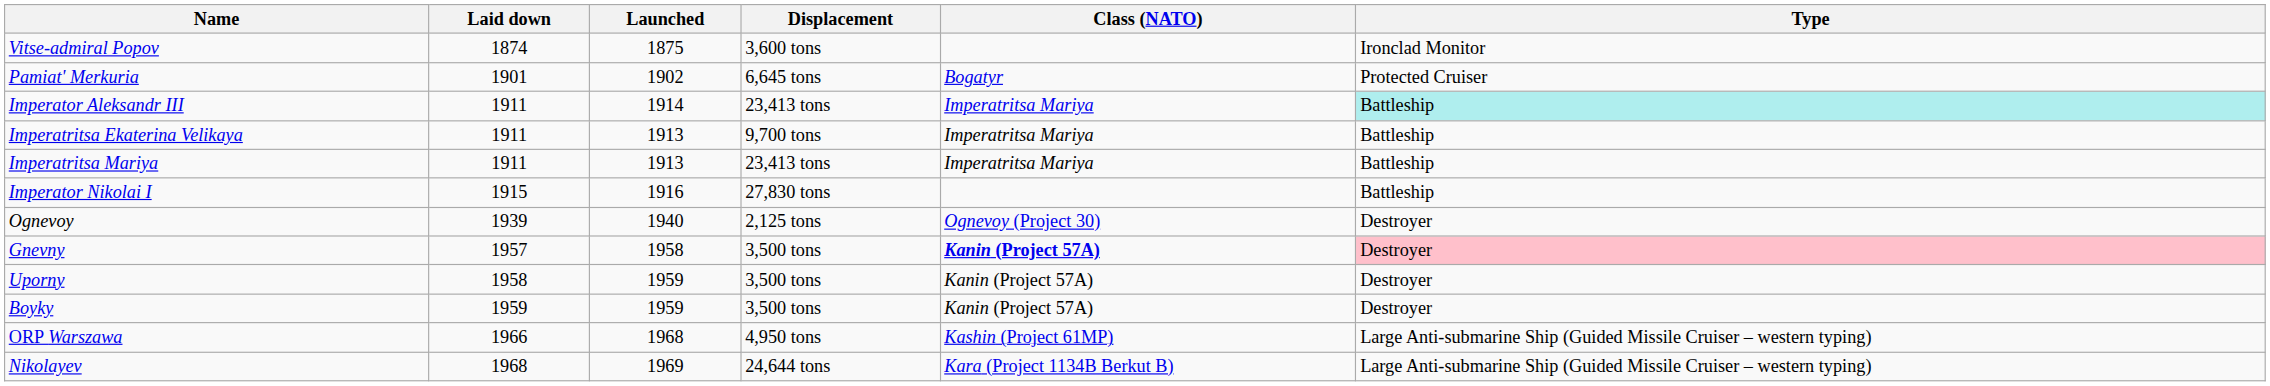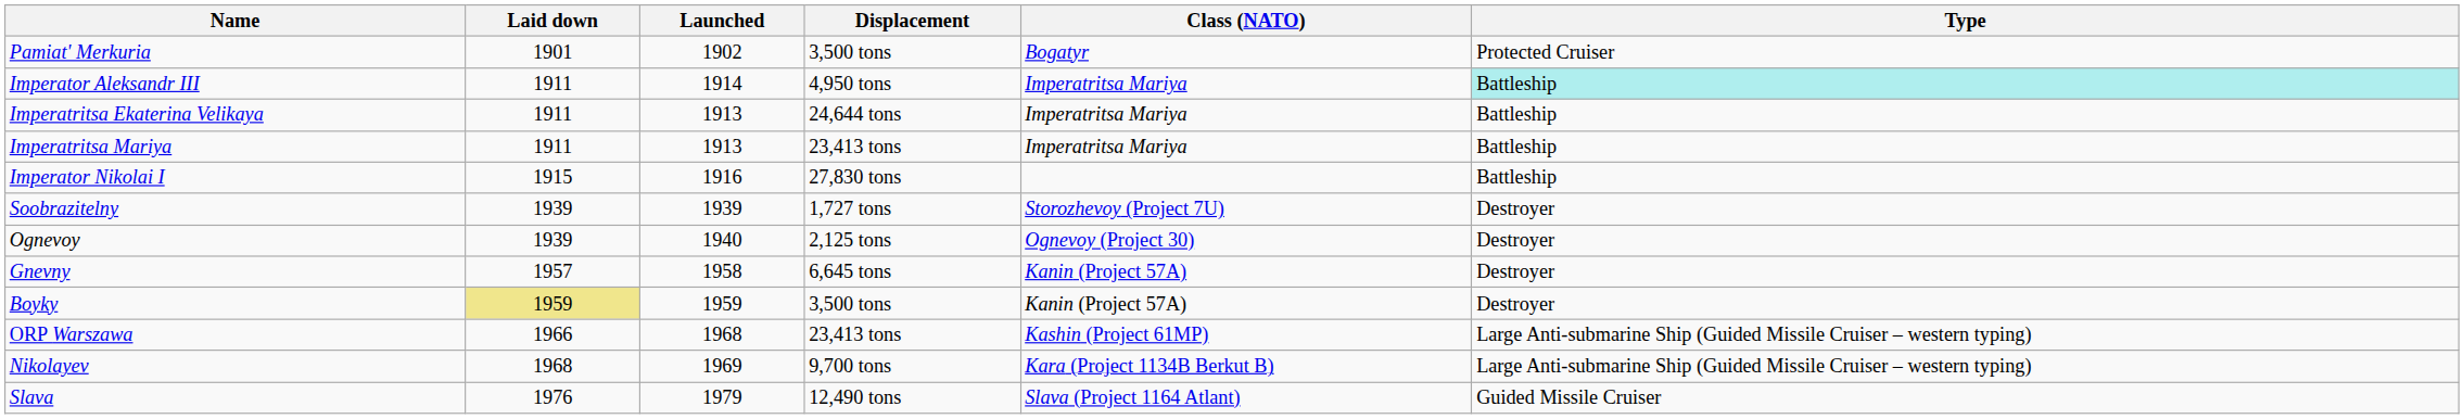- row: Vitse-admiral Popov | 1874 | 1875 | 3,600 tons | Ironclad Monitor
Pamiat' Merkuria | Displacement: 6,645 tons -> 3,500 tons
Imperator Aleksandr III | Displacement: 23,413 tons -> 4,950 tons
Imperatritsa Ekaterina Velikaya | Displacement: 9,700 tons -> 24,644 tons
+ row: Soobrazitelny | 1939 | 1939 | 1,727 tons | Storozhevoy (Project 7U) | Destroyer
Gnevny | Displacement: 3,500 tons -> 6,645 tons
Gnevny | Class (NATO): bold -> normal
Gnevny | Type: pink background -> no background
- row: Uporny | 1958 | 1959 | 3,500 tons | Kanin (Project 57A) | Destroyer
Boyky | Laid down: no background -> khaki background
ORP Warszawa | Displacement: 4,950 tons -> 23,413 tons
Nikolayev | Displacement: 24,644 tons -> 9,700 tons
+ row: Slava | 1976 | 1979 | 12,490 tons | Slava (Project 1164 Atlant) | Guided Missile Cruiser
